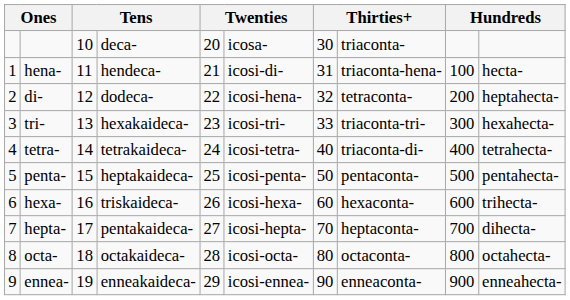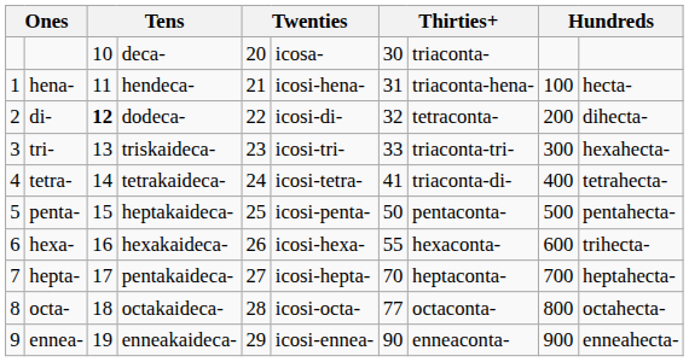hena- | column 6: icosi-di- -> icosi-hena-
di- | column 3: normal -> bold
di- | column 6: icosi-hena- -> icosi-di-
di- | column 10: heptahecta- -> dihecta-
tri- | column 4: hexakaideca- -> triskaideca-
tetra- | column 7: 40 -> 41
hexa- | column 4: triskaideca- -> hexakaideca-
hexa- | column 7: 60 -> 55
hepta- | column 10: dihecta- -> heptahecta-
octa- | column 7: 80 -> 77
